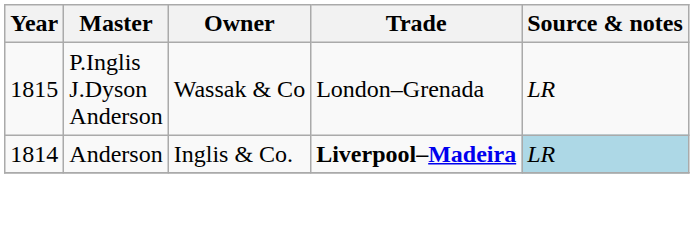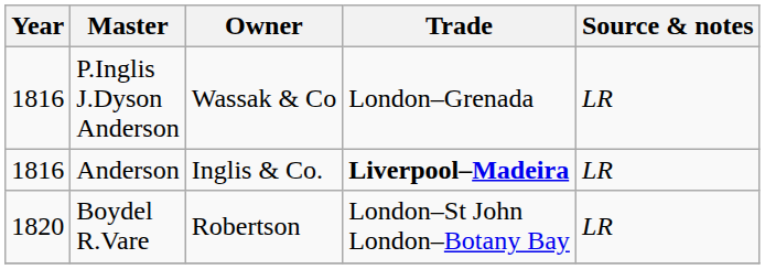P.Inglis J.Dyson Anderson | Year: 1815 -> 1816
Anderson | Year: 1814 -> 1816
Anderson | Source & notes: lightblue background -> no background
+ row: 1820 | Boydel R.Vare | Robertson | London–St John London–Botany Bay | LR
